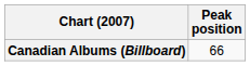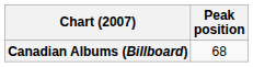Canadian Albums (Billboard) | Peak position: 66 -> 68
